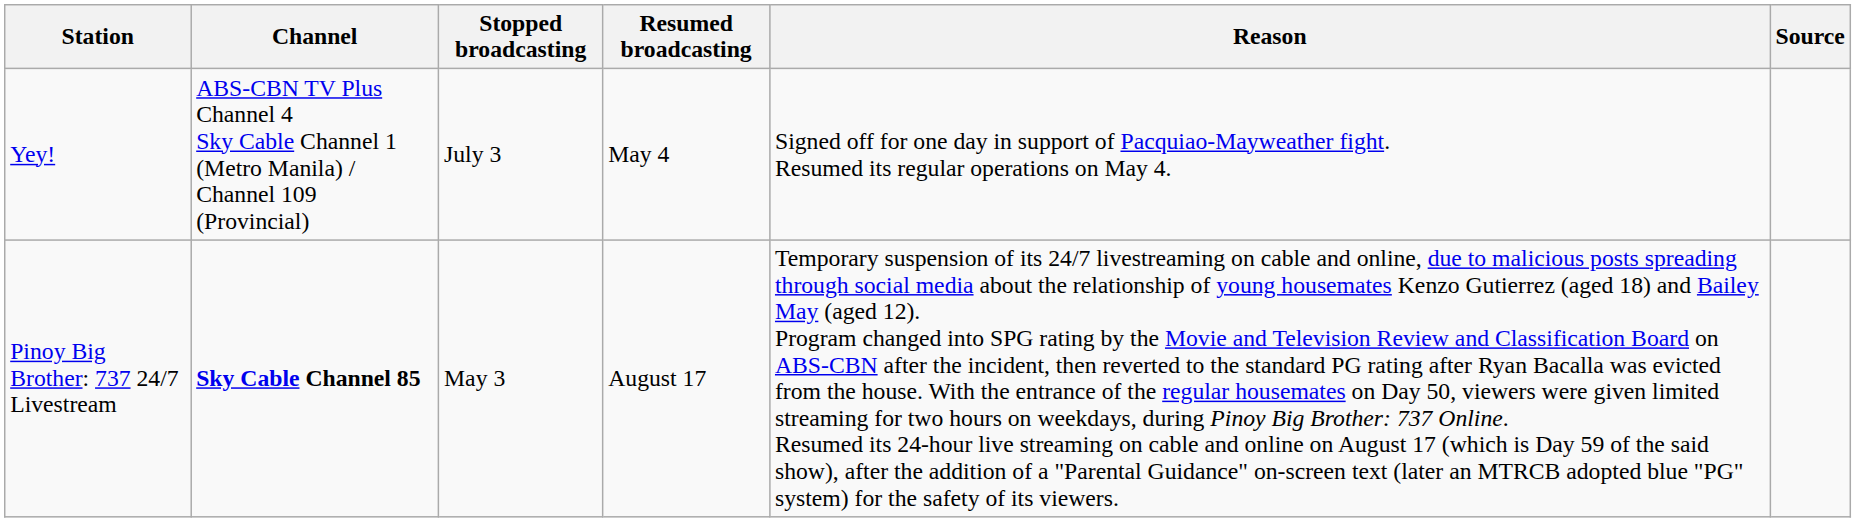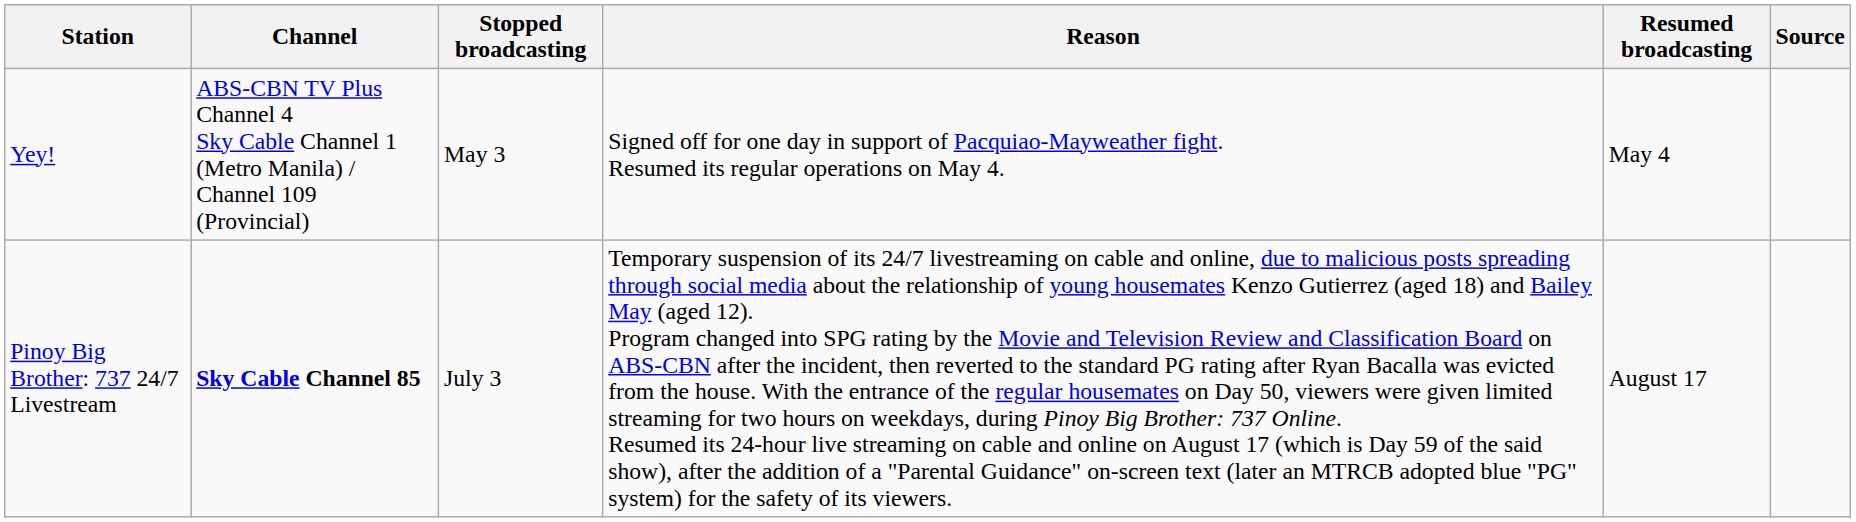columns swapped: Resumed broadcasting <-> Reason
Yey! | Stopped broadcasting: July 3 -> May 3
Pinoy Big Brother: 737 24/7 Livestream | Stopped broadcasting: May 3 -> July 3
